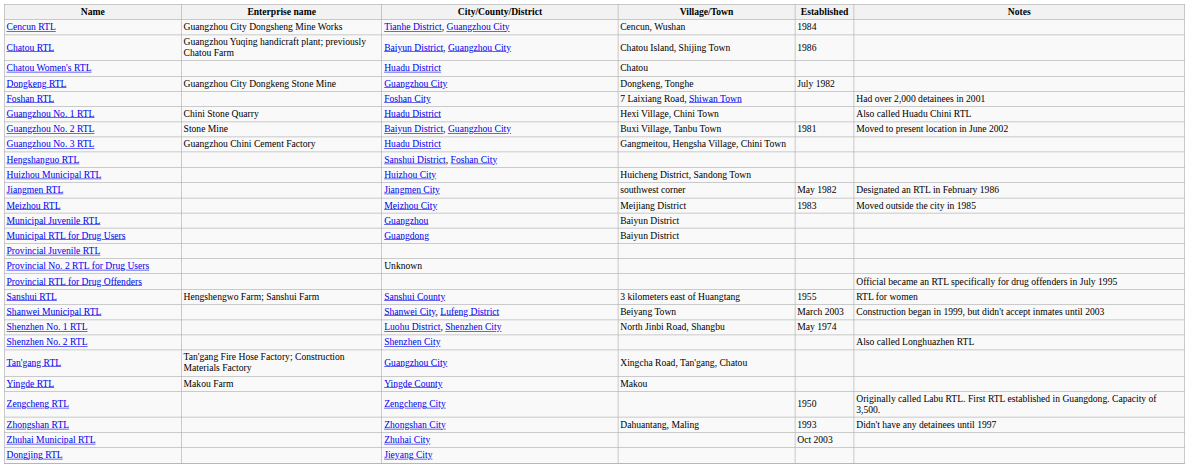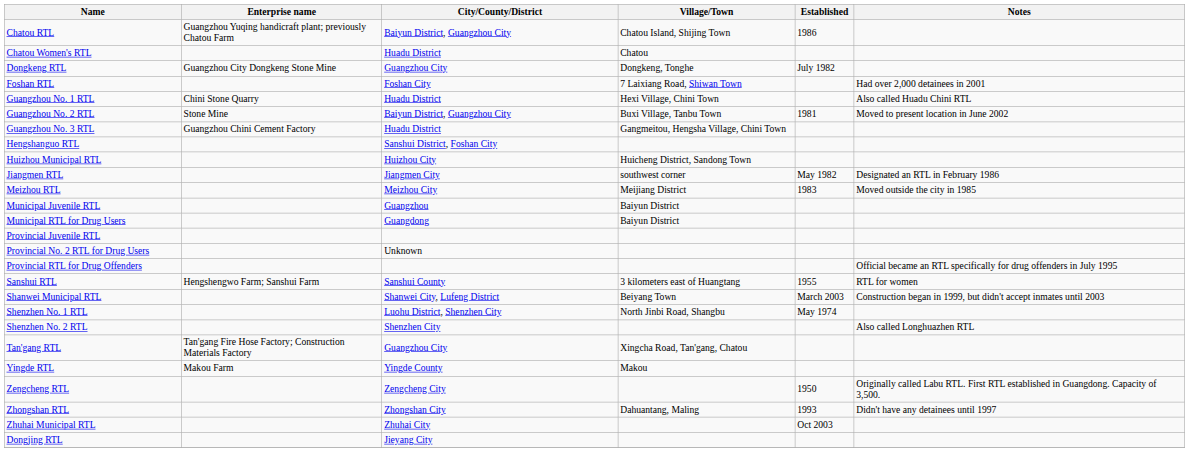- row: Cencun RTL | Guangzhou City Dongsheng Mine Works | Tianhe District, Guangzhou City | Cencun, Wushan | 1984
